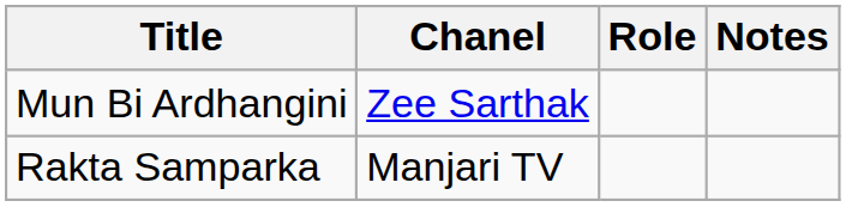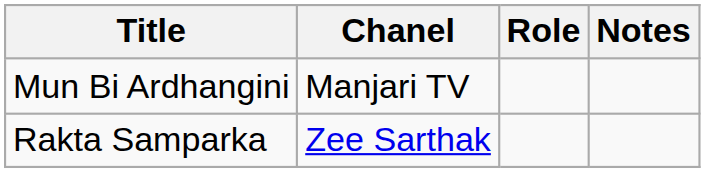Mun Bi Ardhangini | Chanel: Zee Sarthak -> Manjari TV
Rakta Samparka | Chanel: Manjari TV -> Zee Sarthak
